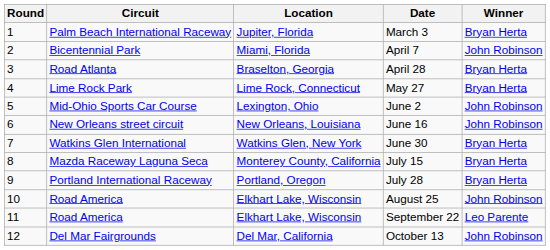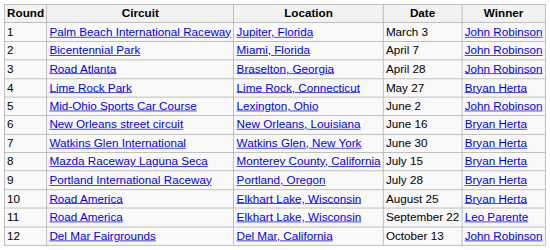March 3 | Winner: Bryan Herta -> John Robinson
April 28 | Winner: Bryan Herta -> John Robinson
June 16 | Winner: John Robinson -> Bryan Herta
August 25 | Winner: John Robinson -> Bryan Herta
